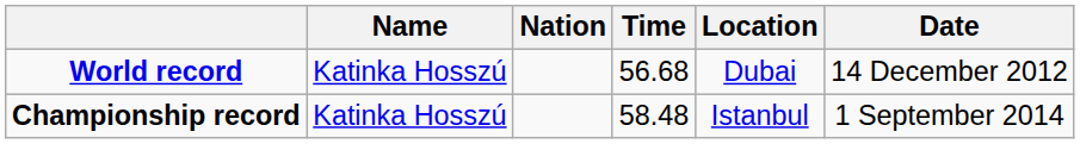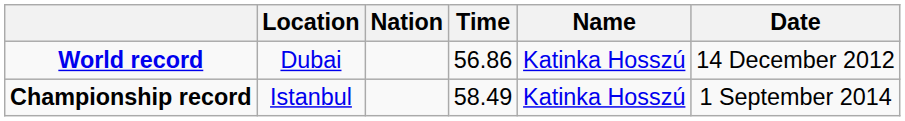columns swapped: Name <-> Location
World record | Time: 56.68 -> 56.86
Championship record | Time: 58.48 -> 58.49
